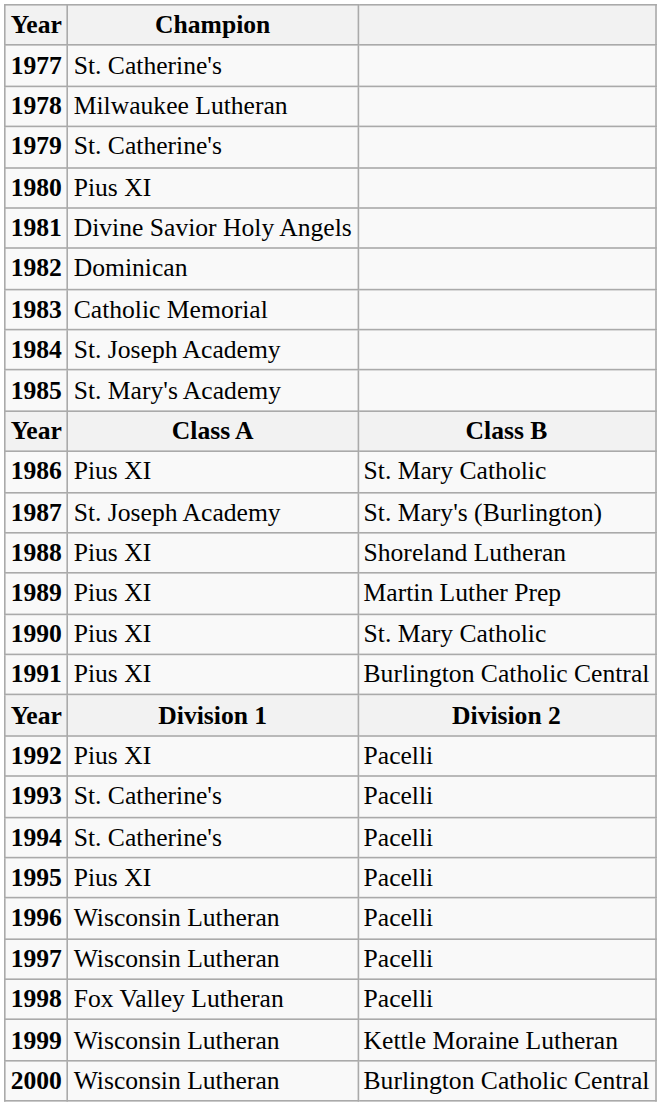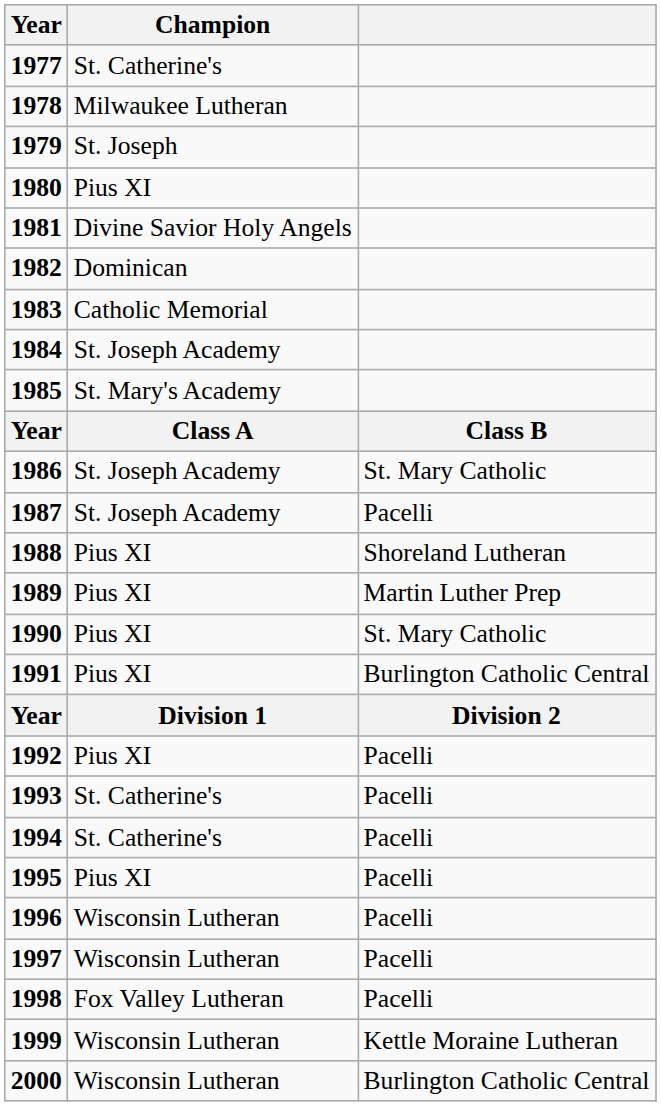1979 | Champion: St. Catherine's -> St. Joseph
1986 | Champion: Pius XI -> St. Joseph Academy
1987 | column 3: St. Mary's (Burlington) -> Pacelli
